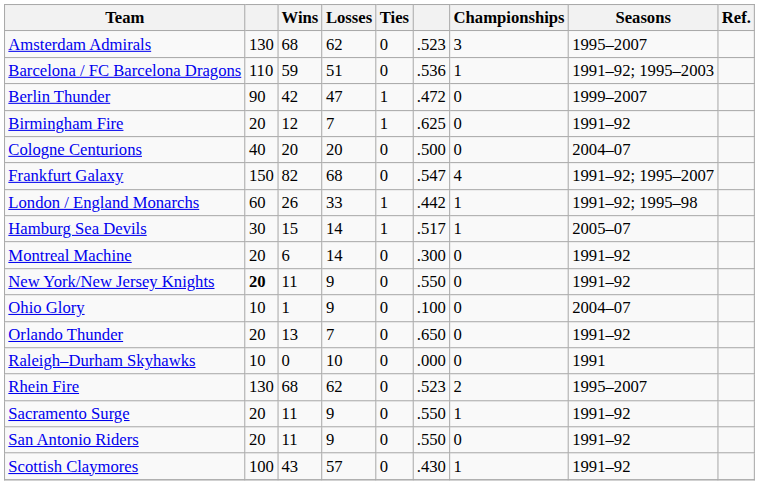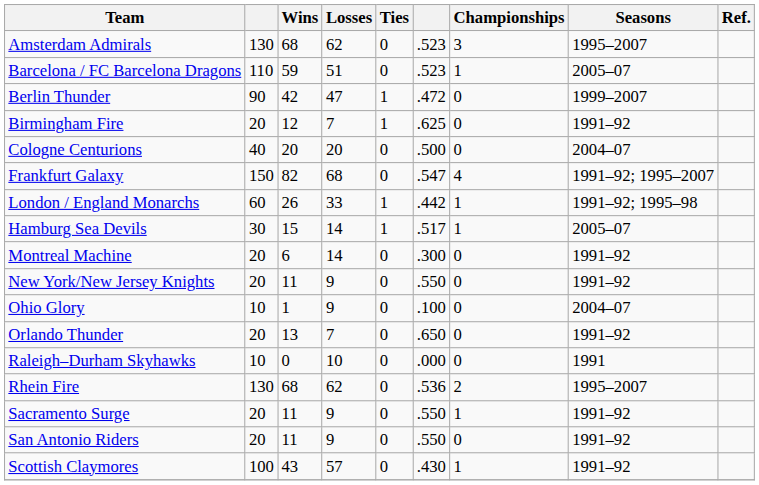Barcelona / FC Barcelona Dragons | column 6: .536 -> .523
Barcelona / FC Barcelona Dragons | Seasons: 1991–92; 1995–2003 -> 2005–07
New York/New Jersey Knights | column 2: bold -> normal
Rhein Fire | column 6: .523 -> .536
